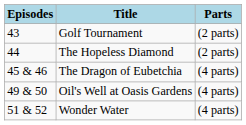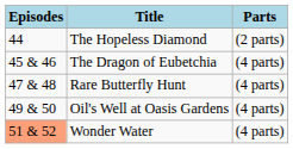- row: 43 | Golf Tournament | (2 parts)
+ row: 47 & 48 | Rare Butterfly Hunt | (4 parts)
Wonder Water | Episodes: no background -> lightsalmon background
